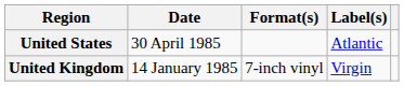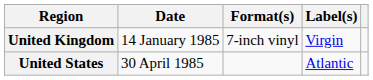rows swapped: United Kingdom <-> United States
